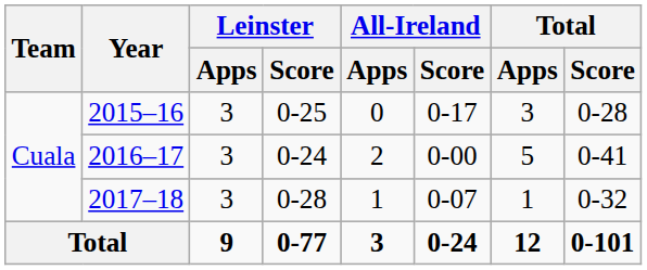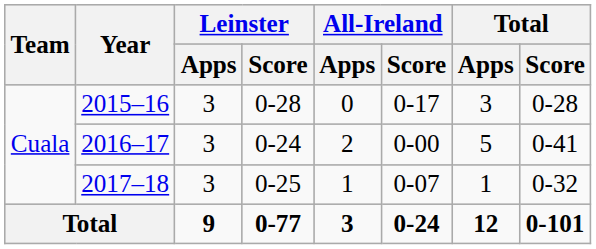2015–16 | Leinster / Score: 0-25 -> 0-28
2017–18 | Leinster / Score: 0-28 -> 0-25
